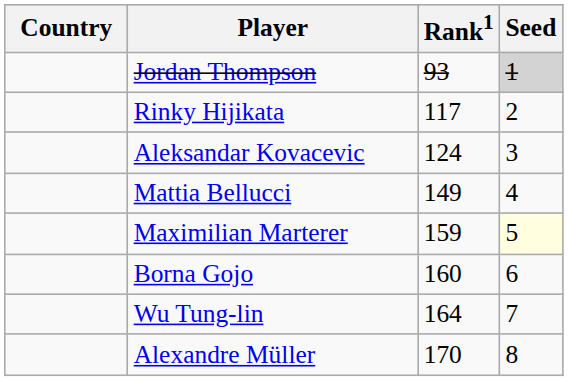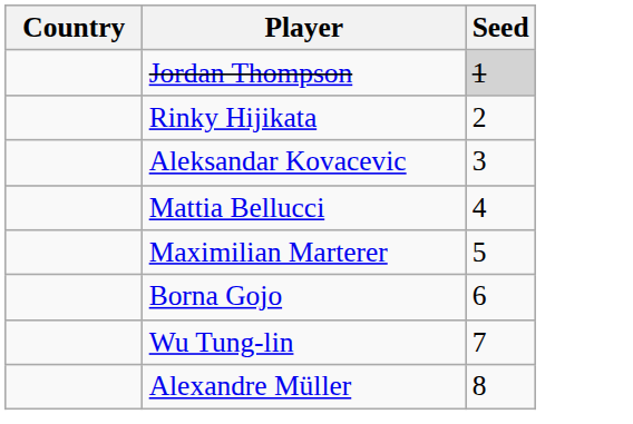- column: Rank1 | 93 | 117 | 124 | 149 | 159 | 160 | 164 | 170
Maximilian Marterer | Seed: lightyellow background -> no background
